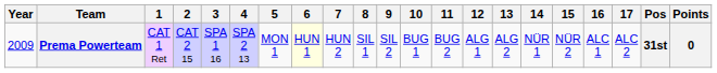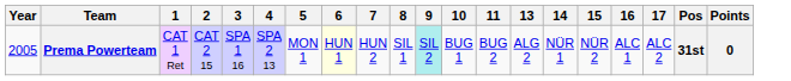- column: 12 | ALG 1
Prema Powerteam | Year: 2009 -> 2005
Prema Powerteam | 9: no background -> paleturquoise background
